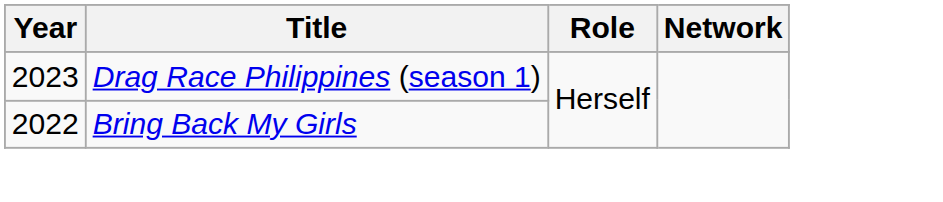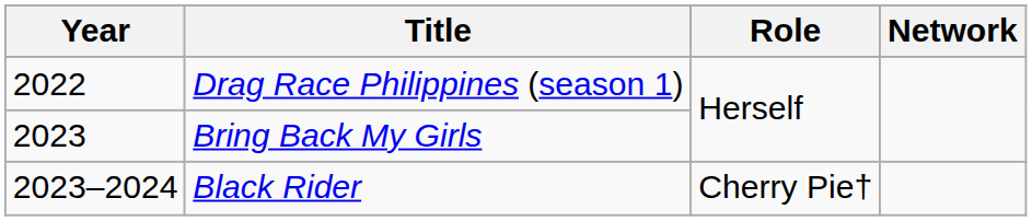Drag Race Philippines (season 1) | Year: 2023 -> 2022
Bring Back My Girls | Year: 2022 -> 2023
+ row: 2023–2024 | Black Rider | Cherry Pie†
